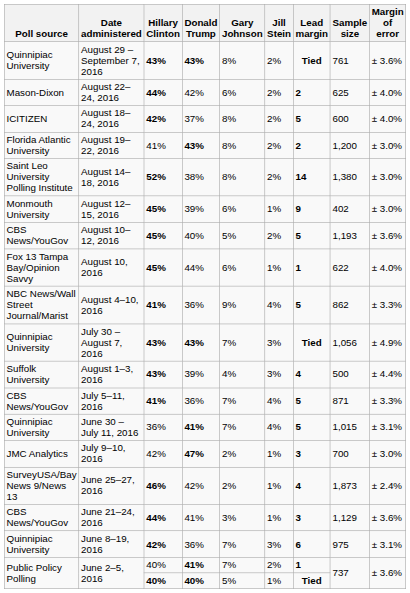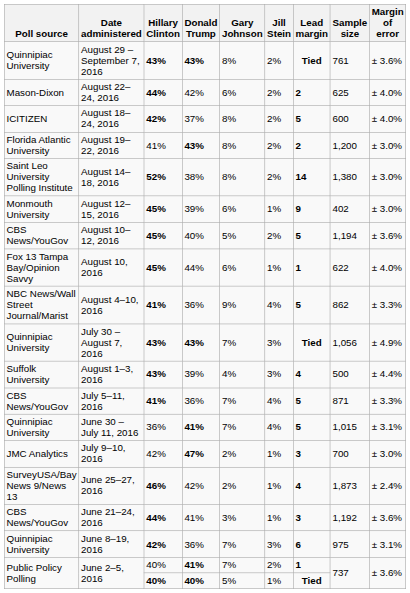August 10–12, 2016 | Sample size: 1,193 -> 1,194
June 21–24, 2016 | Sample size: 1,129 -> 1,192
